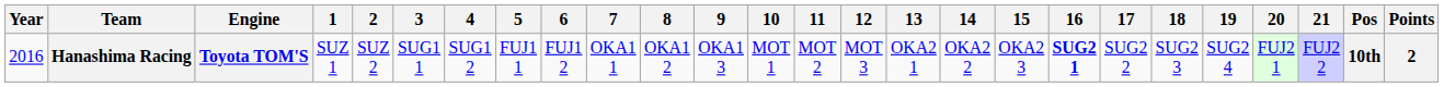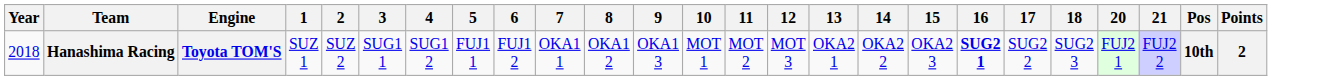- column: 19 | SUG2 4
Hanashima Racing | Year: 2016 -> 2018
